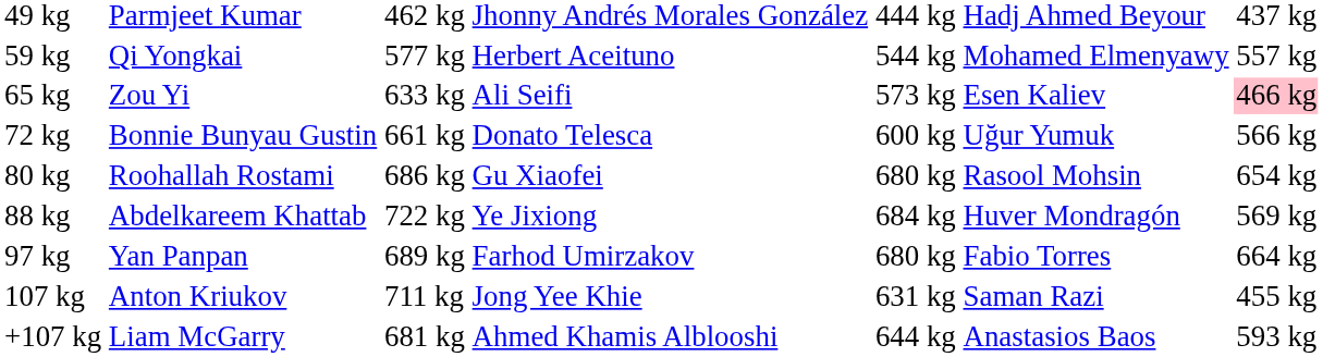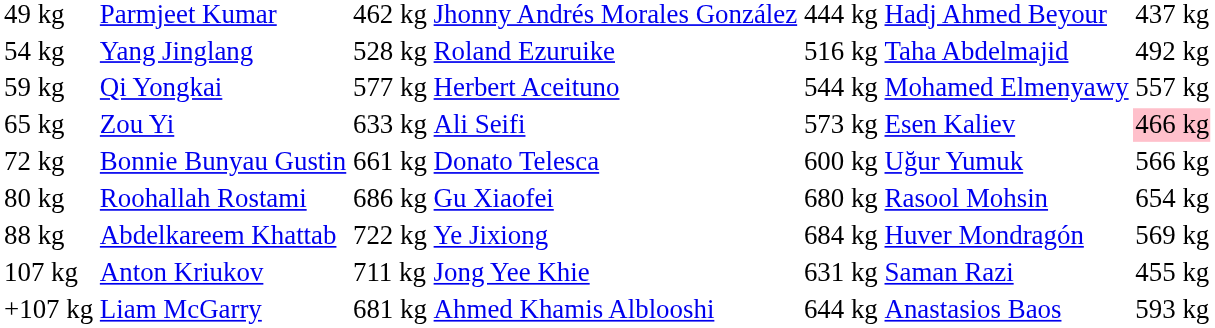+ row: 54 kg | Yang Jinglang | 528 kg | Roland Ezuruike | 516 kg | Taha Abdelmajid | 492 kg
- row: 97 kg | Yan Panpan | 689 kg | Farhod Umirzakov | 680 kg | Fabio Torres | 664 kg
